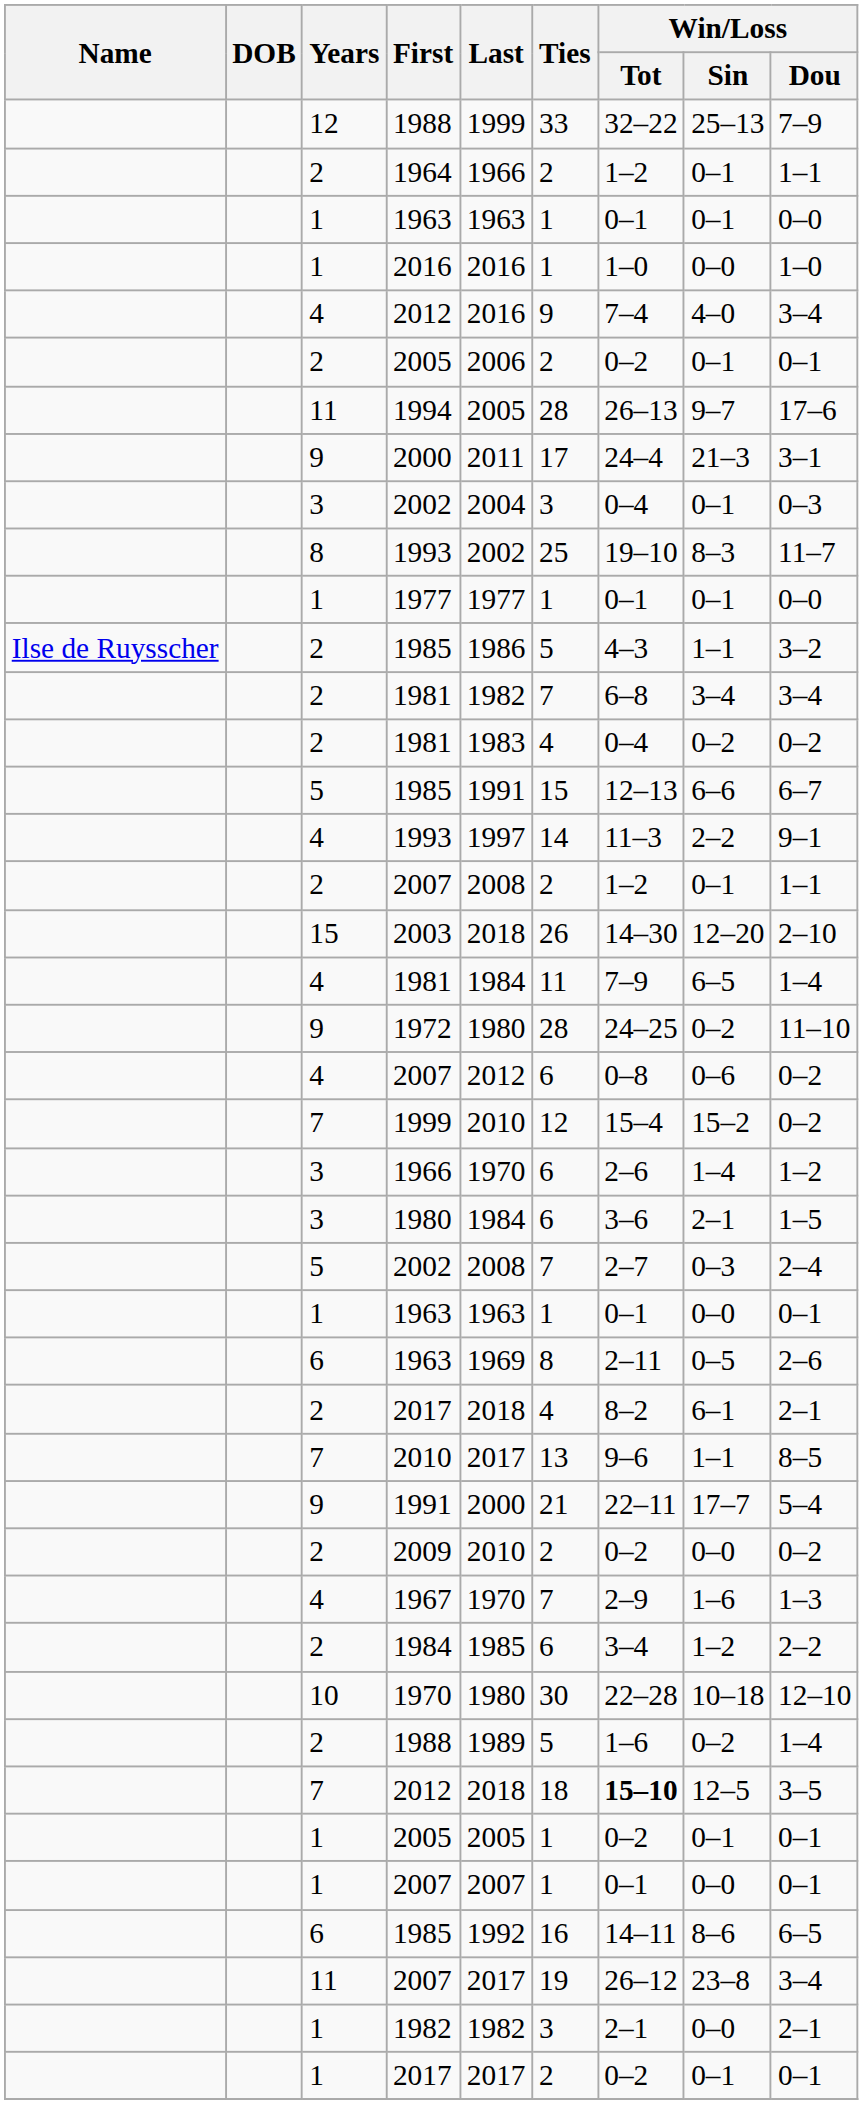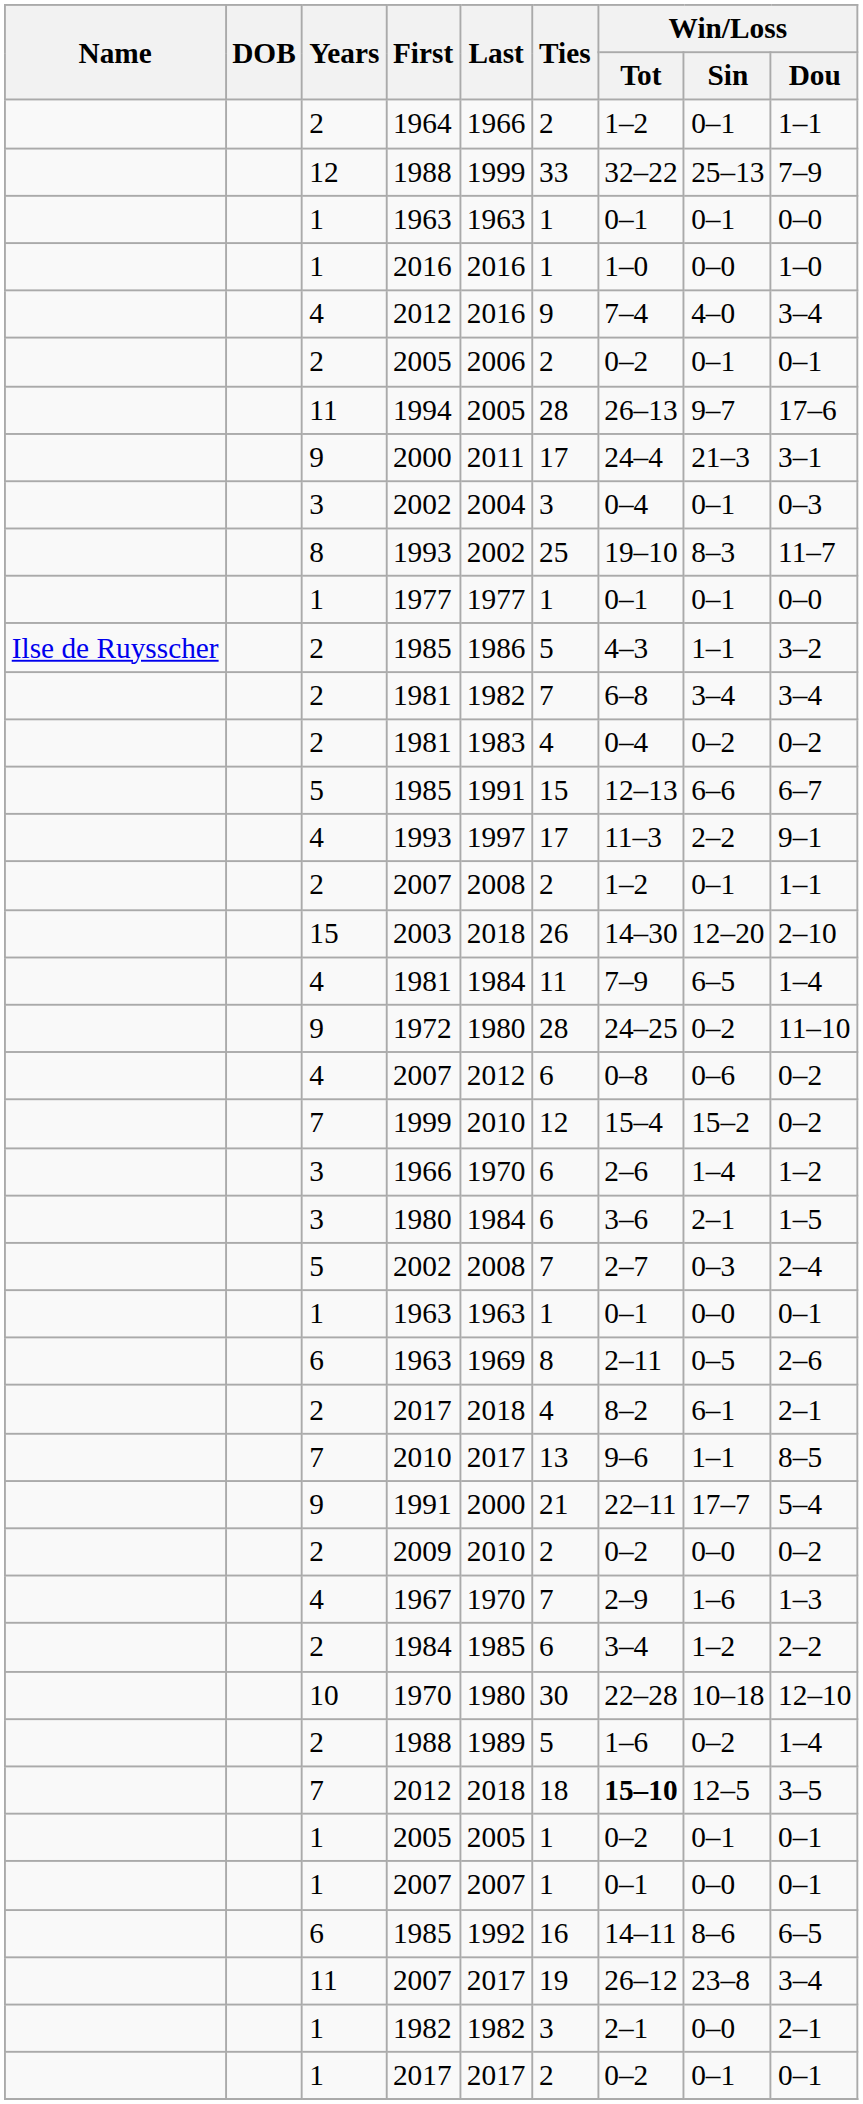rows swapped: 12 / 1988 <-> 1964
4 / 1993 | Ties: 14 -> 17
